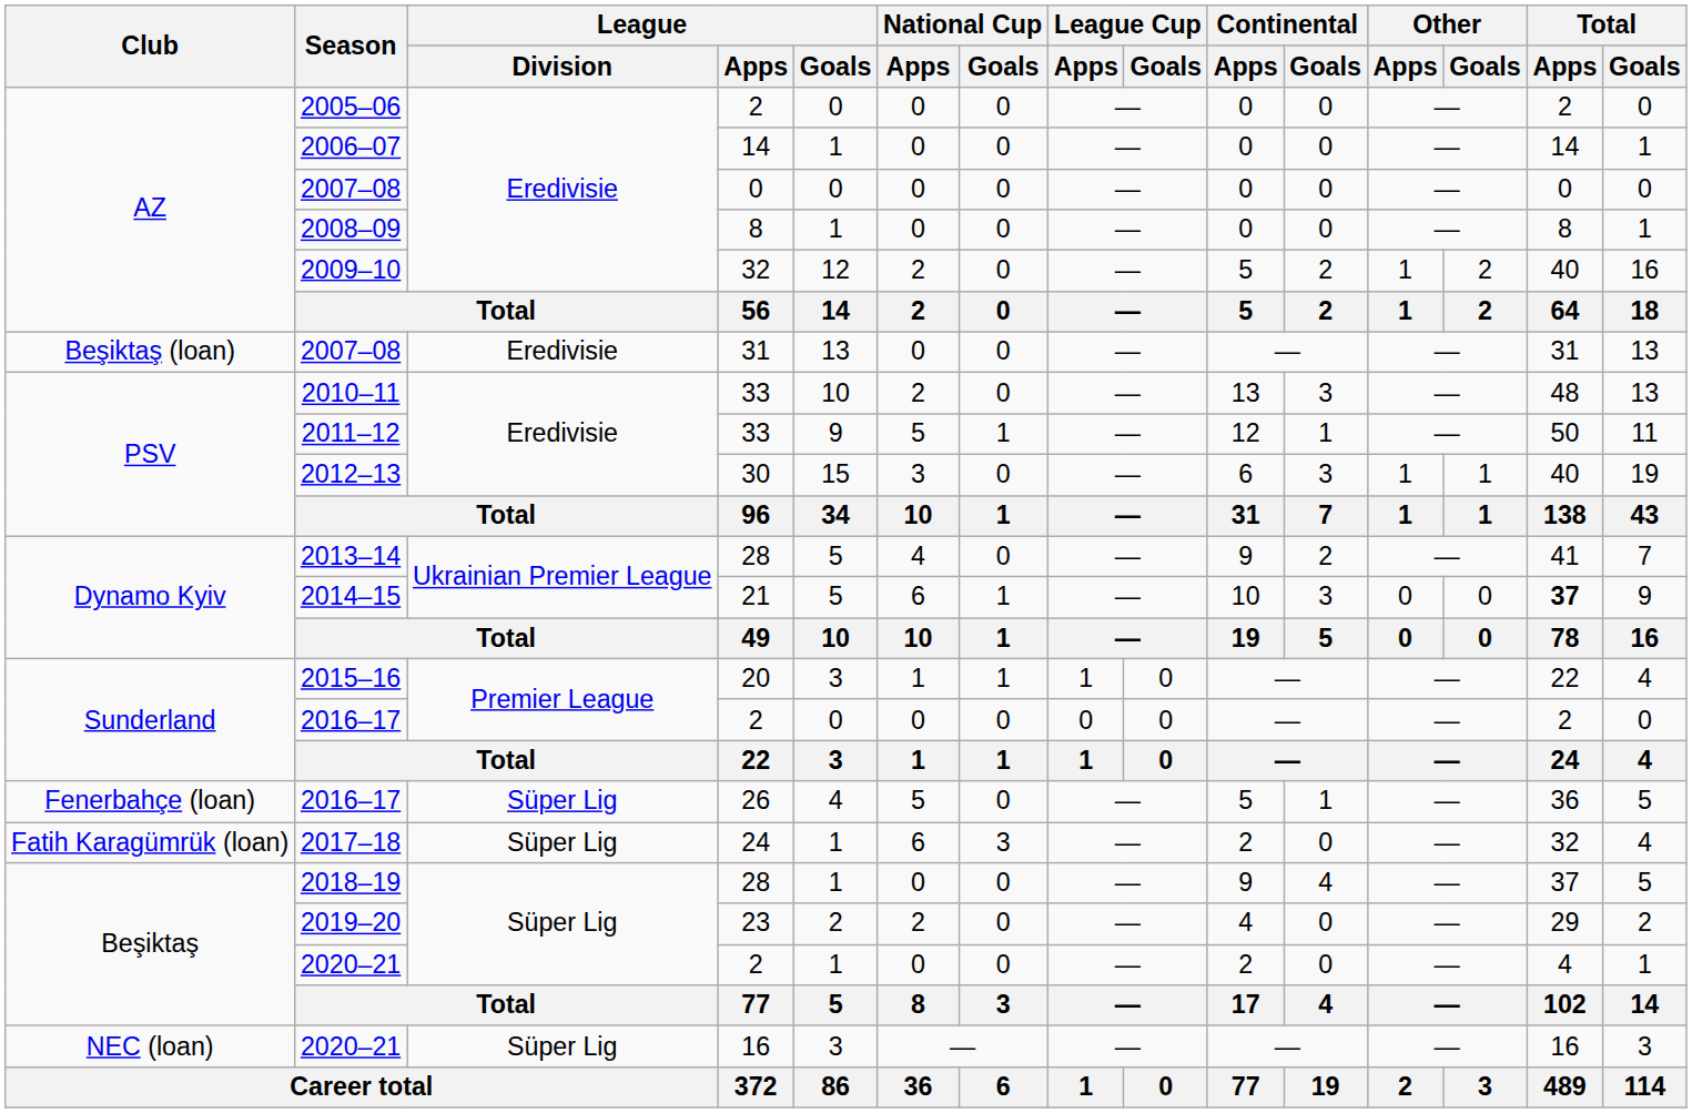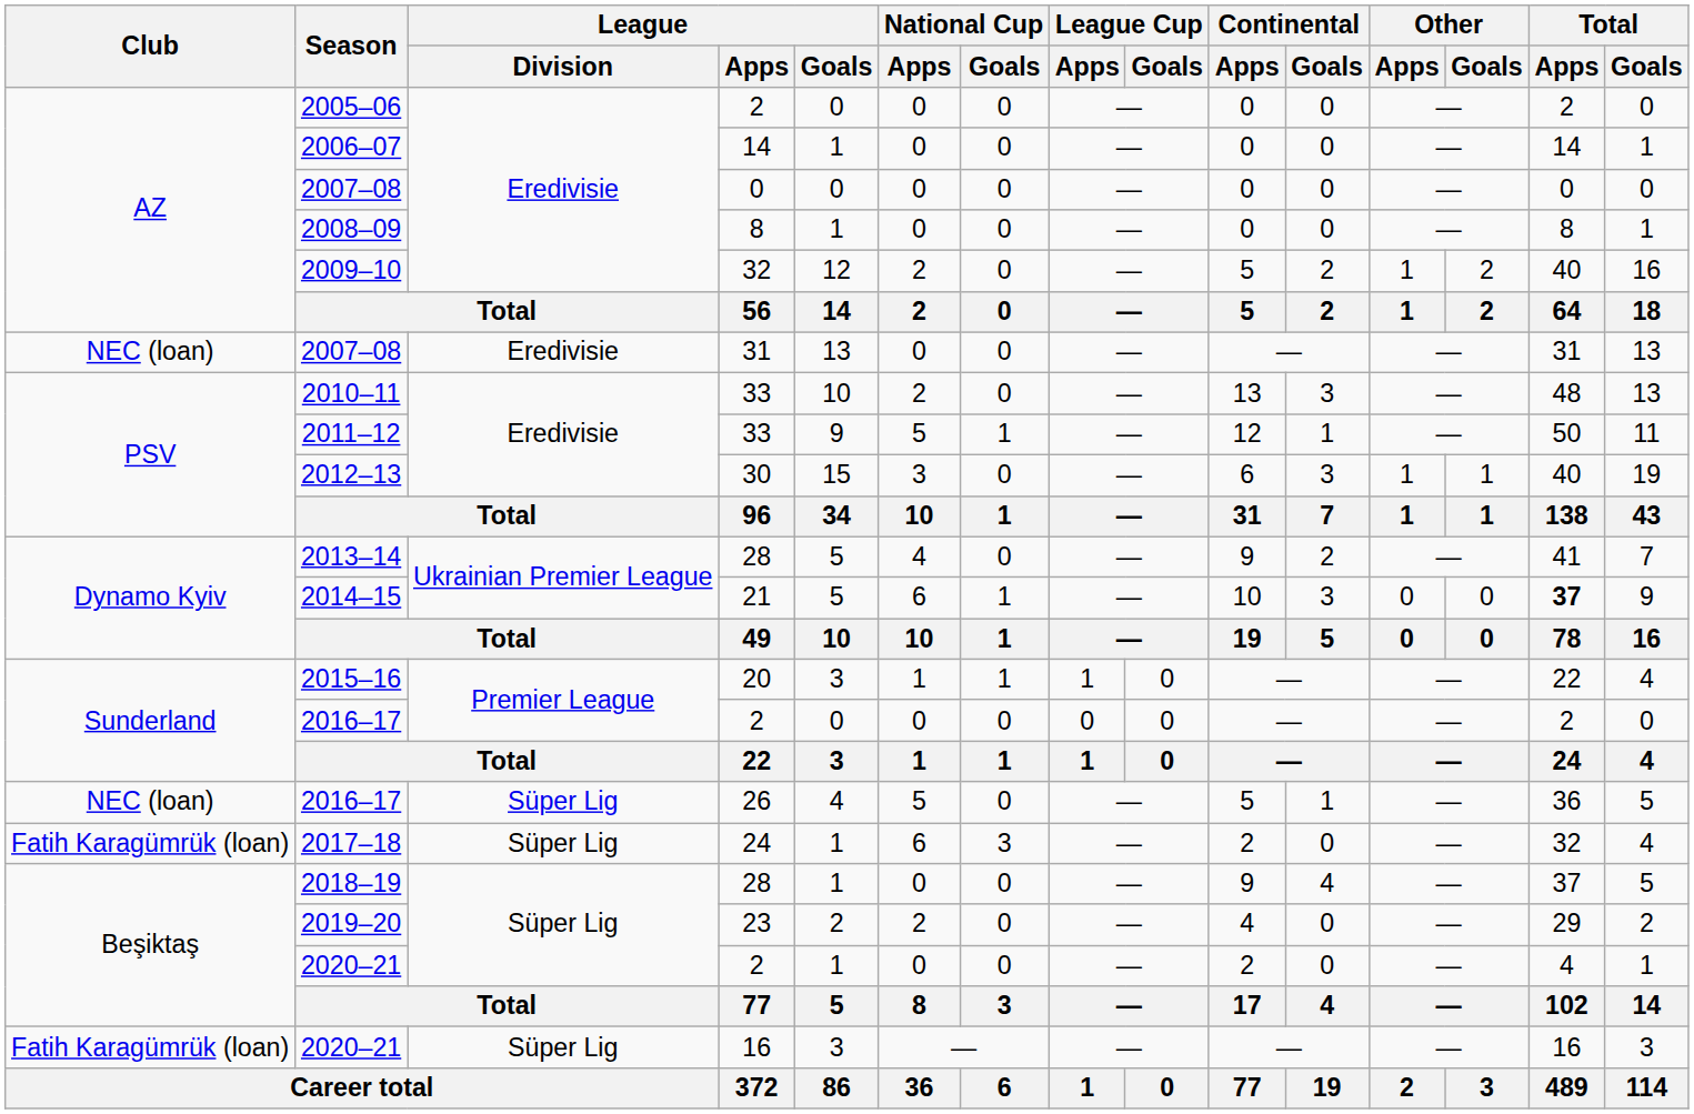2007–08 / 31 | Club: Beşiktaş (loan) -> NEC (loan)
2016–17 / 26 | Club: Fenerbahçe (loan) -> NEC (loan)
2020–21 / 16 | Club: NEC (loan) -> Fatih Karagümrük (loan)
